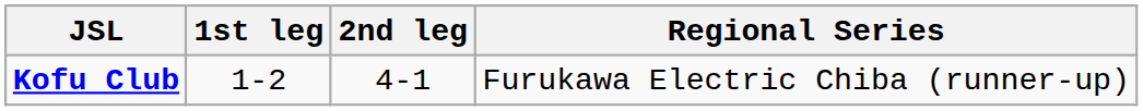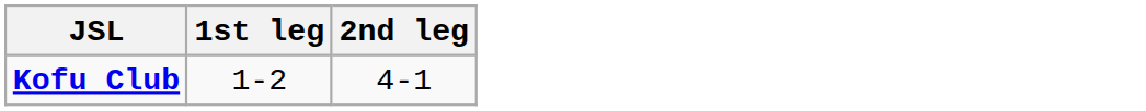- column: Regional Series | Furukawa Electric Chiba (runner-up)
